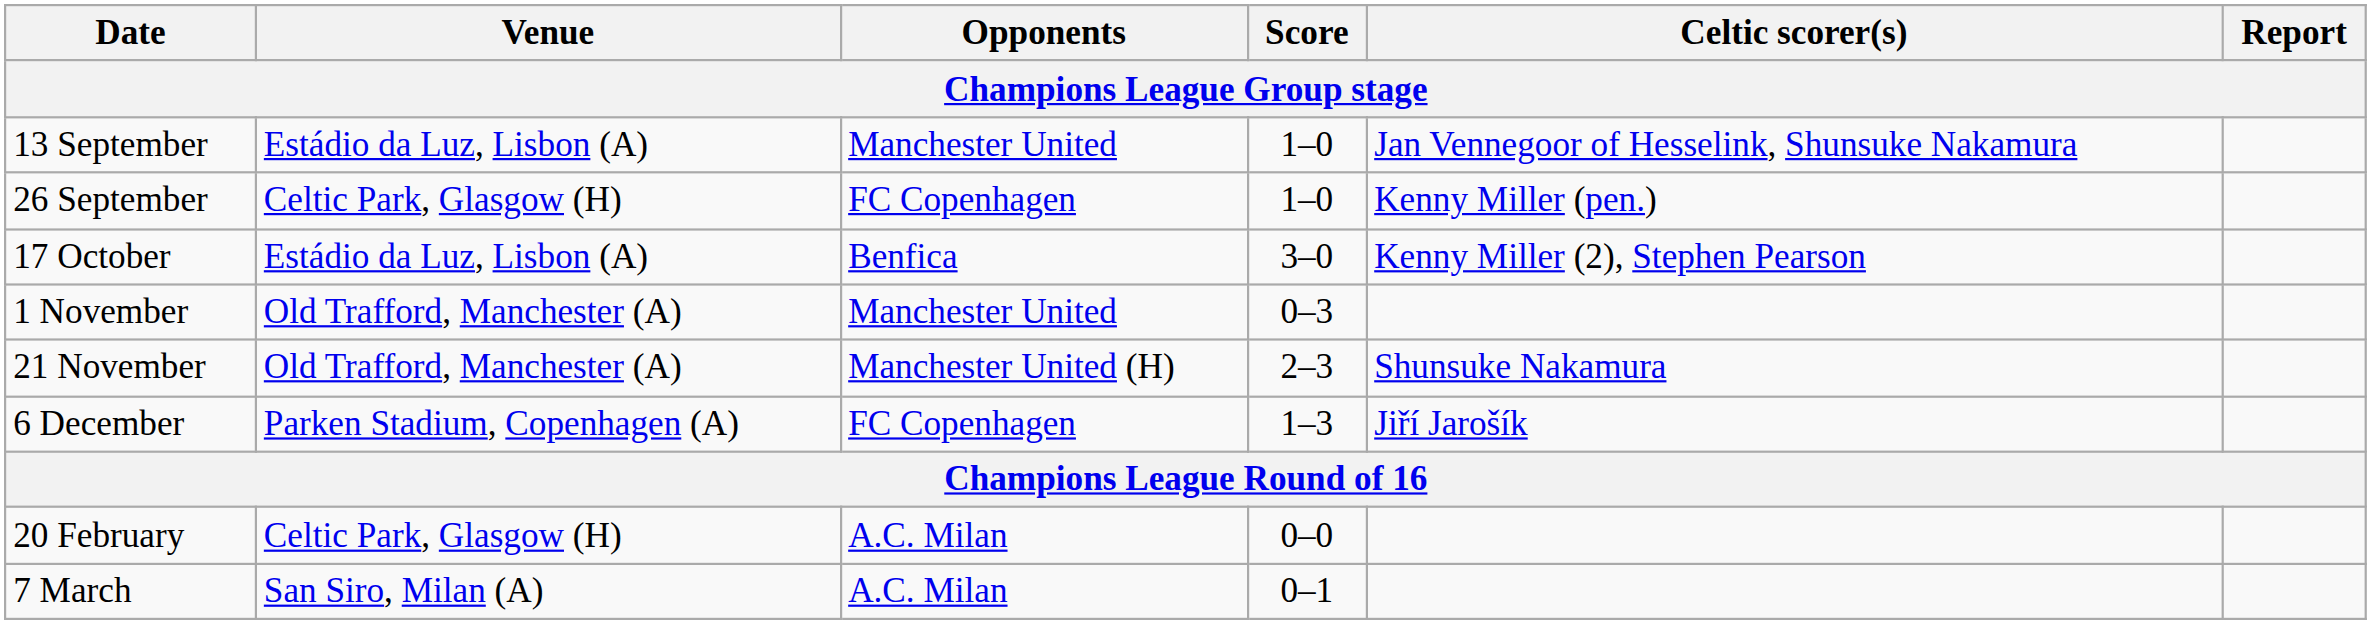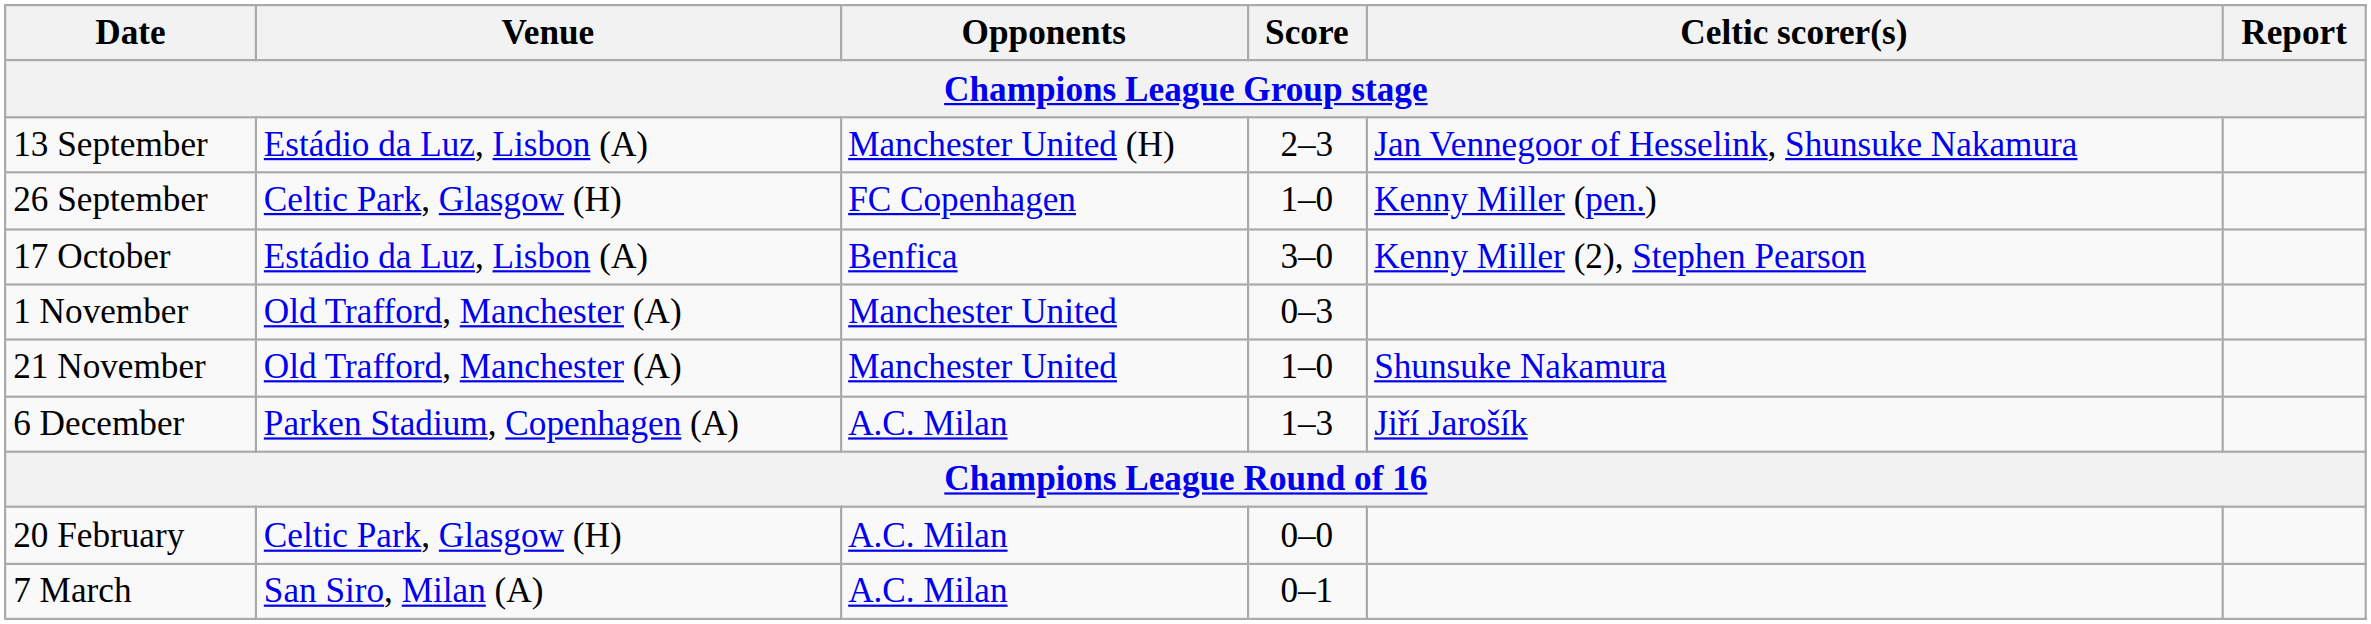13 September | Opponents: Manchester United -> Manchester United (H)
13 September | Score: 1–0 -> 2–3
21 November | Opponents: Manchester United (H) -> Manchester United
21 November | Score: 2–3 -> 1–0
6 December | Opponents: FC Copenhagen -> A.C. Milan
